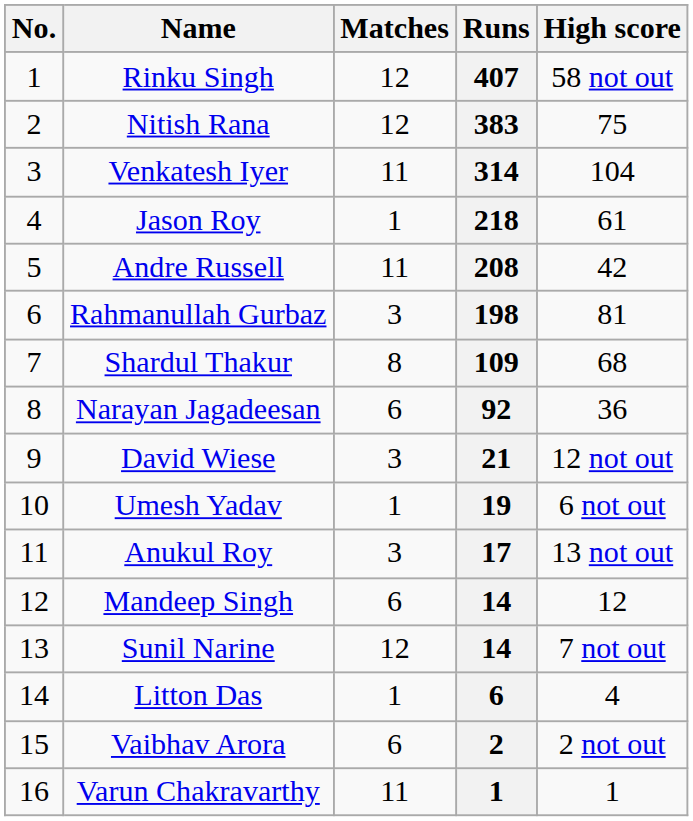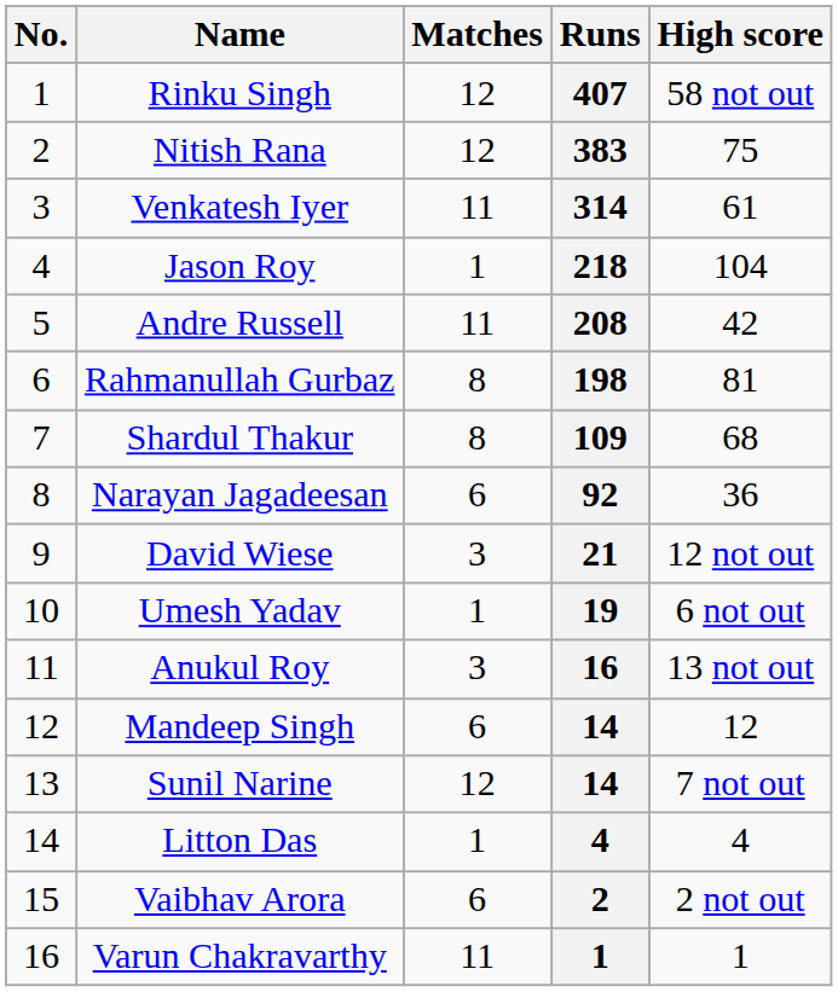Venkatesh Iyer | High score: 104 -> 61
Jason Roy | High score: 61 -> 104
Rahmanullah Gurbaz | Matches: 3 -> 8
Anukul Roy | Runs: 17 -> 16
Litton Das | Runs: 6 -> 4
